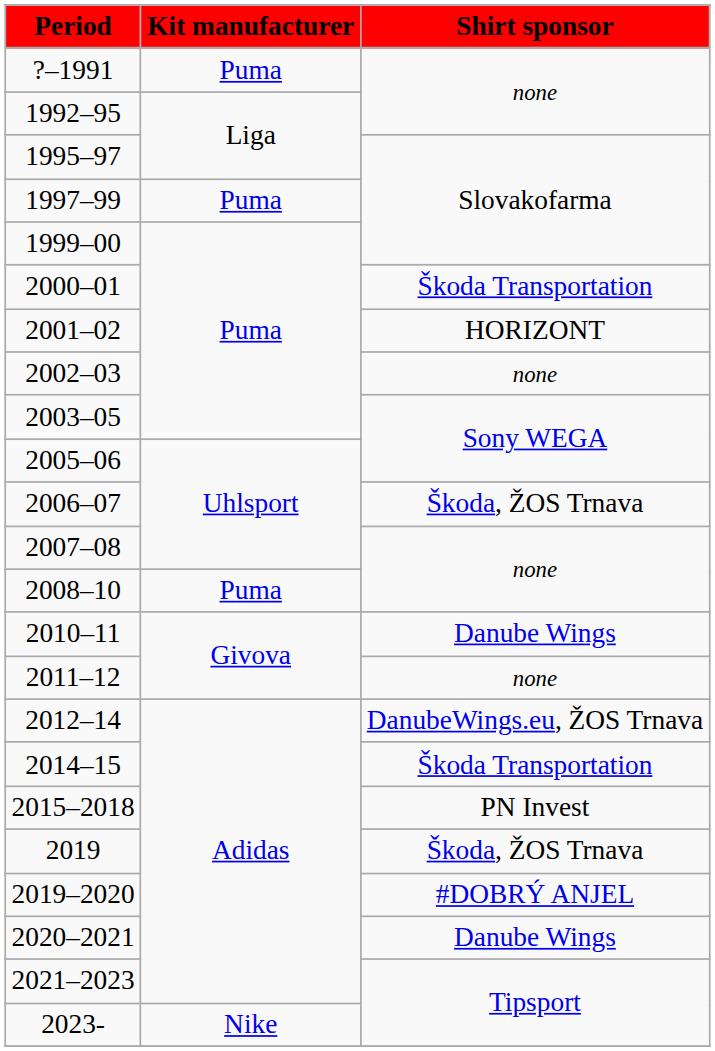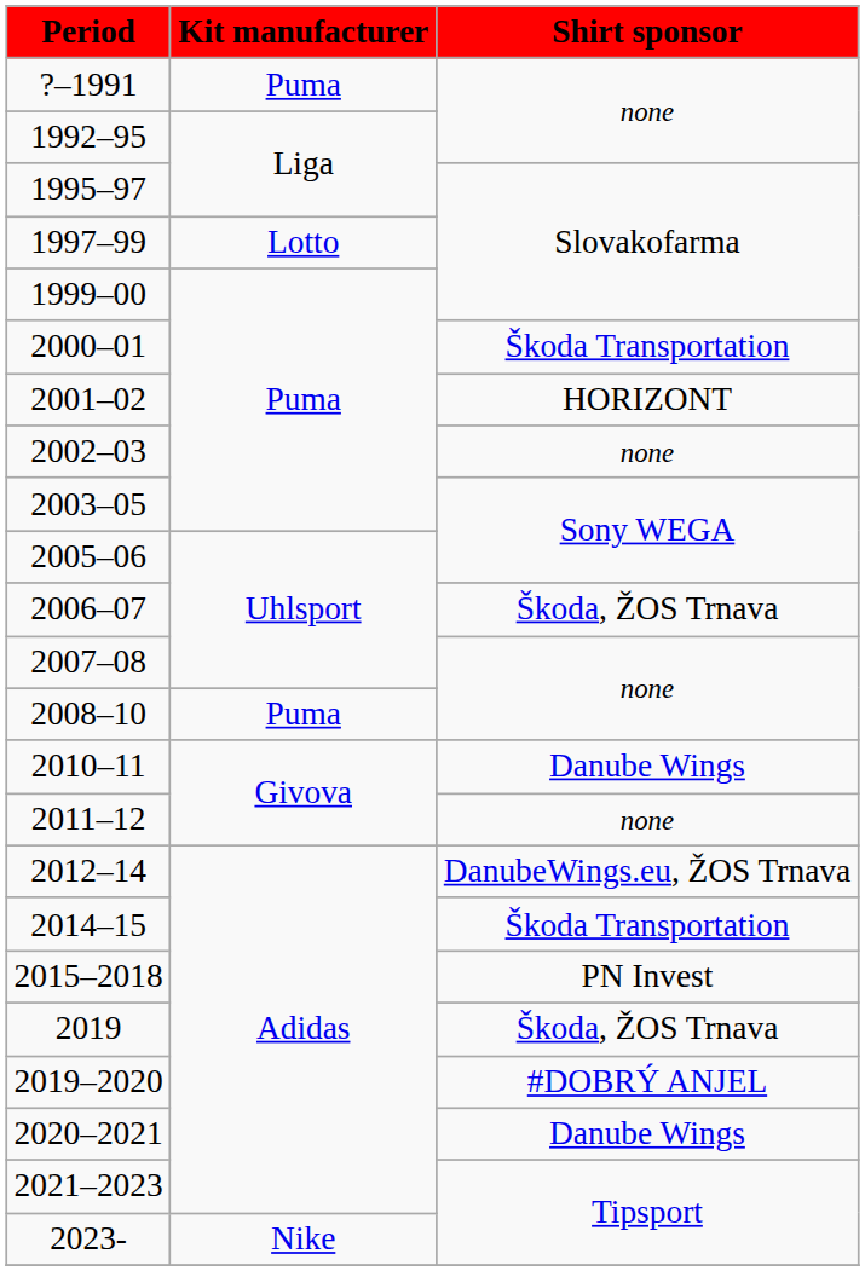1997–99 | Kit manufacturer: Puma -> Lotto
